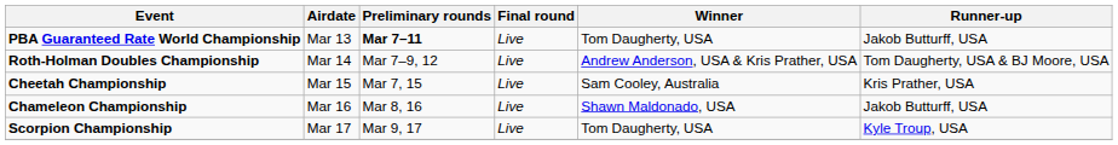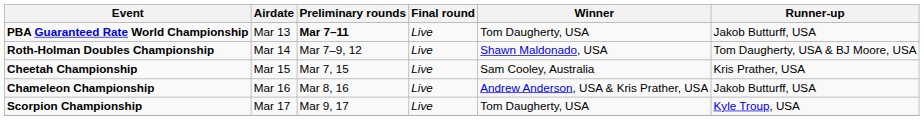Roth-Holman Doubles Championship | Winner: Andrew Anderson, USA & Kris Prather, USA -> Shawn Maldonado, USA
Chameleon Championship | Winner: Shawn Maldonado, USA -> Andrew Anderson, USA & Kris Prather, USA
